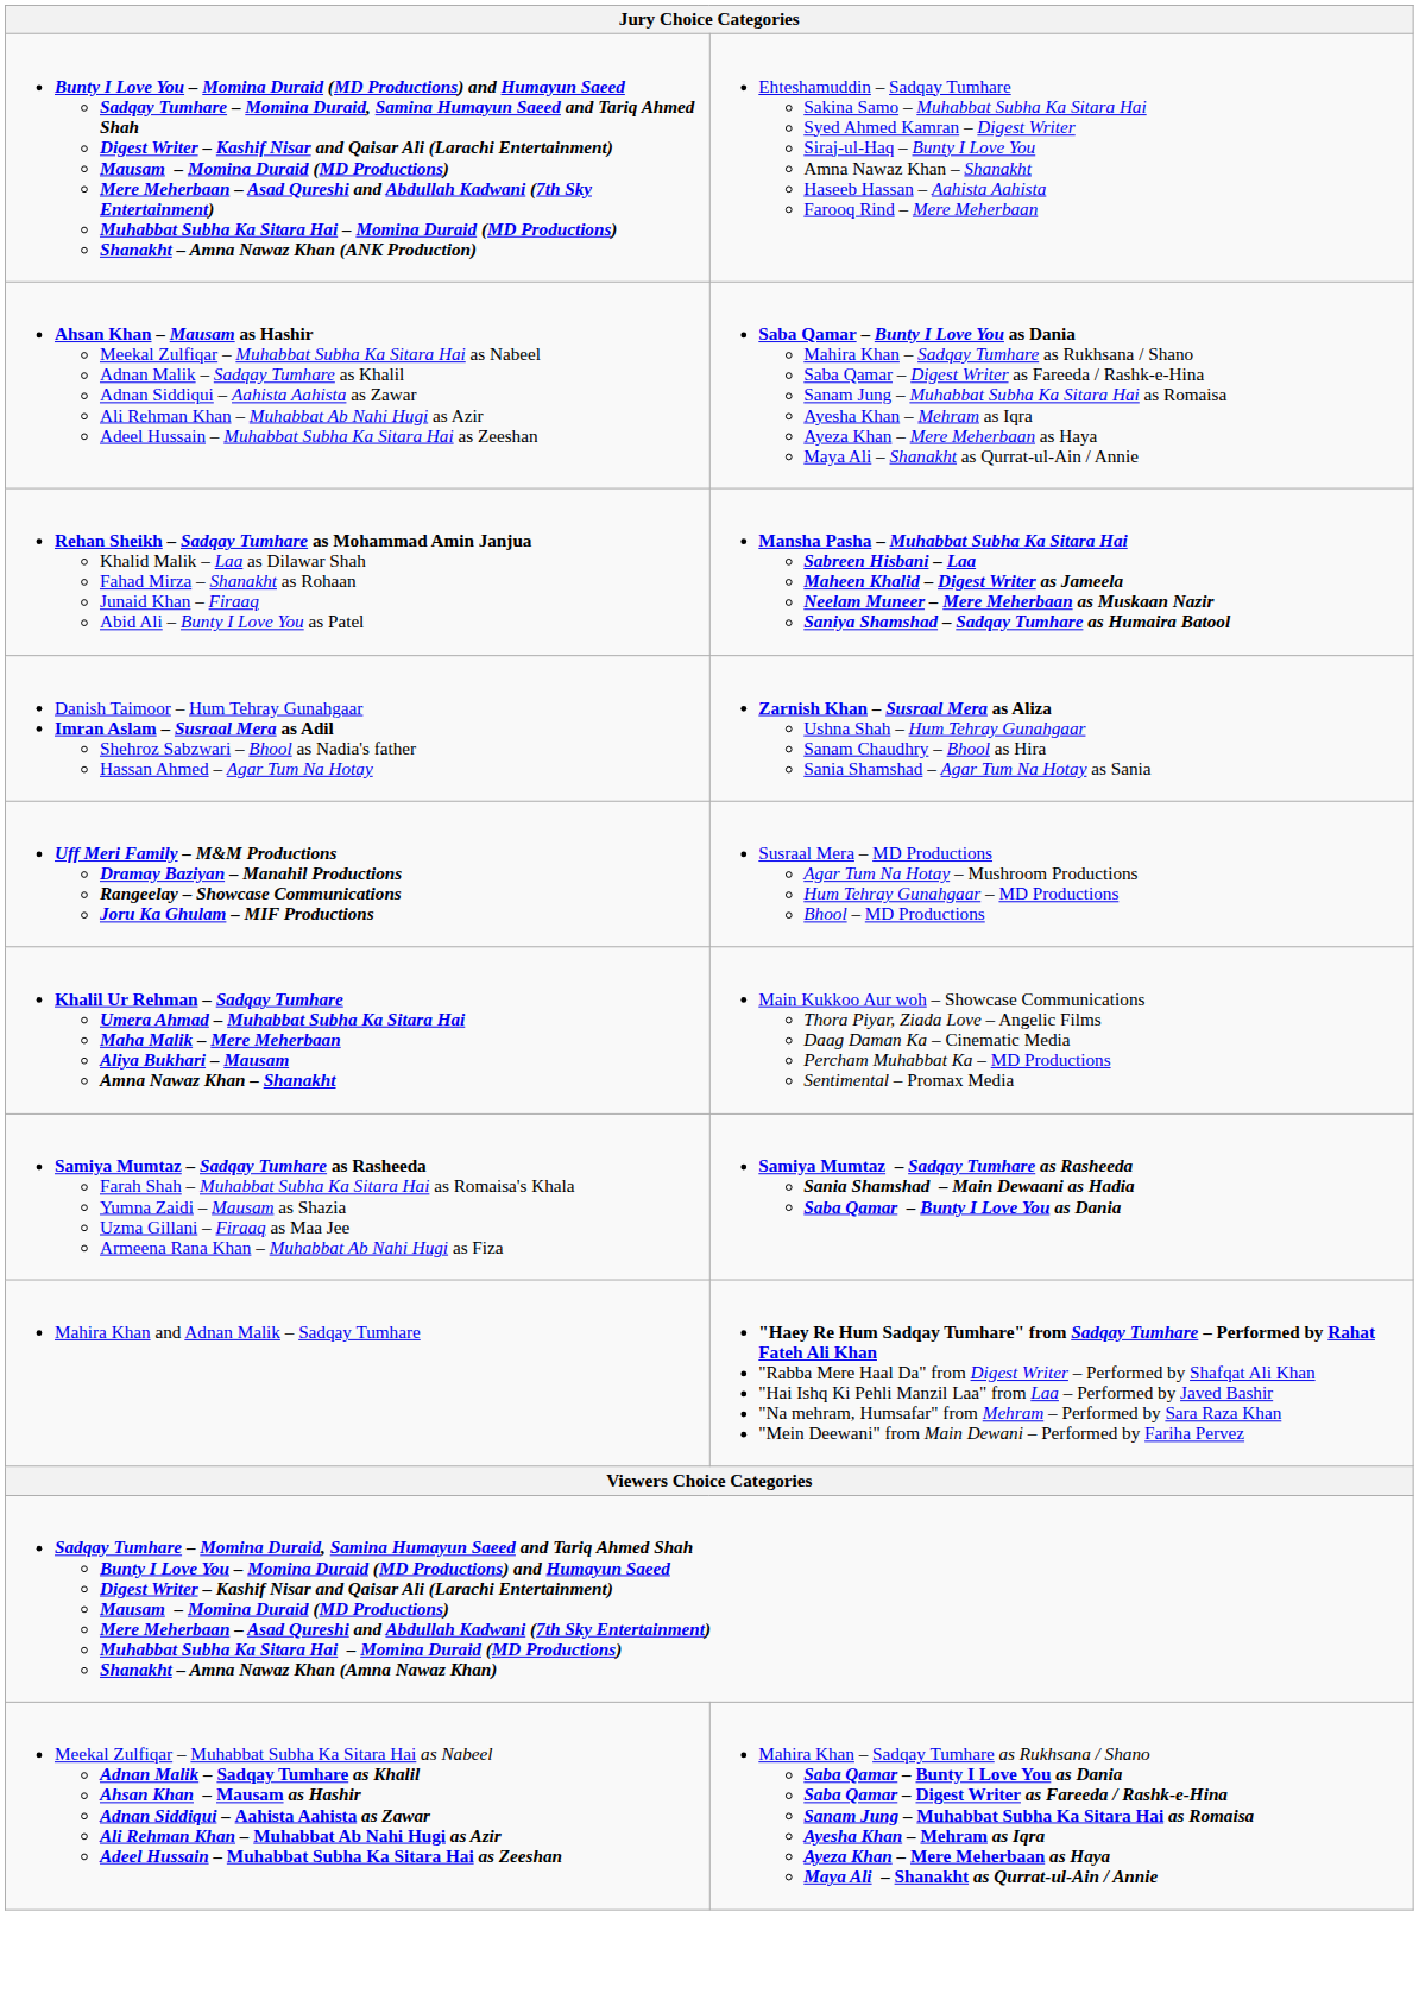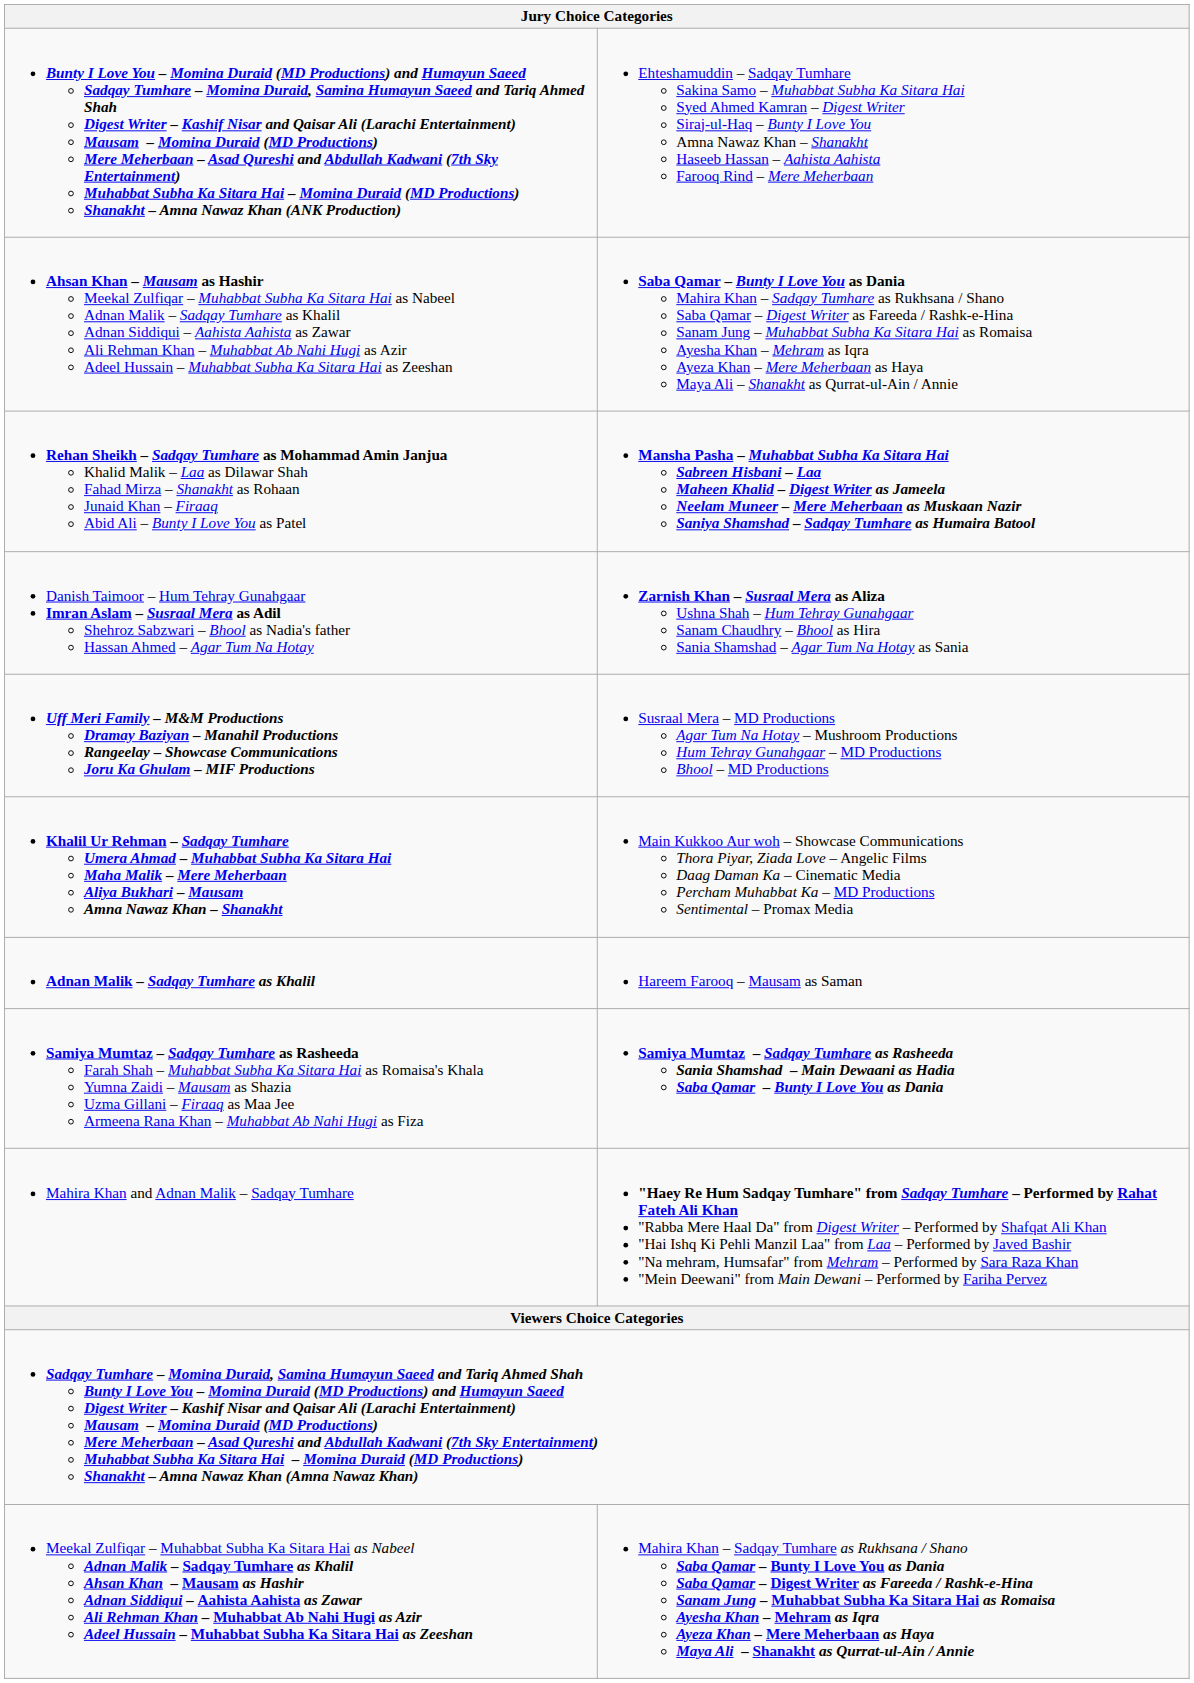+ row: Adnan Malik – Sadqay Tumhare as Khalil | Hareem Farooq – Mausam as Saman
